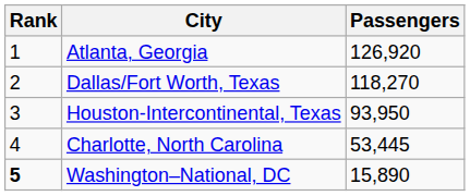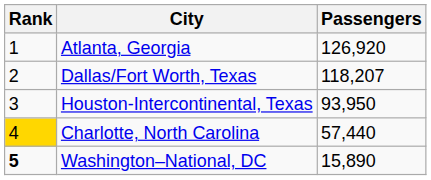Dallas/Fort Worth, Texas | Passengers: 118,270 -> 118,207
Charlotte, North Carolina | Rank: no background -> gold background
Charlotte, North Carolina | Passengers: 53,445 -> 57,440
